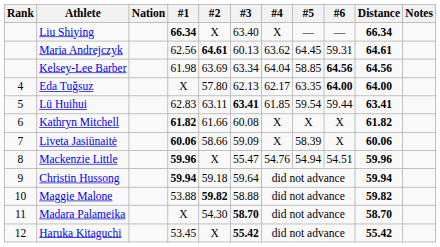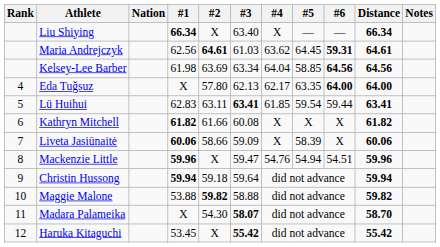Maria Andrejczyk | #3: 60.13 -> 61.03
Maria Andrejczyk | #6: normal -> bold
Mackenzie Little | #3: 55.47 -> 59.47
Madara Palameika | #3: 58.70 -> 58.07
